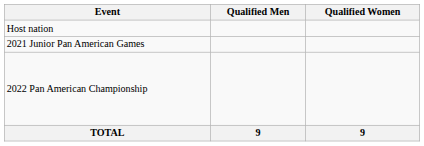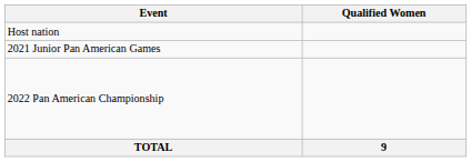- column: Qualified Men | 9
